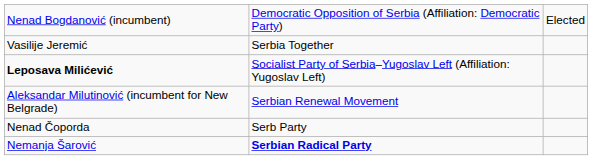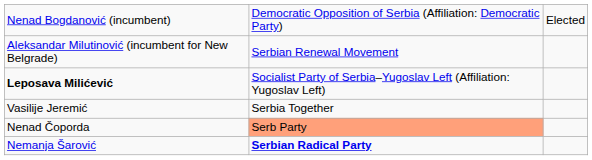rows swapped: Vasilije Jeremić <-> Aleksandar Milutinović (incumbent for New Belgrade)
Nenad Čoporda | column 2: no background -> lightsalmon background
